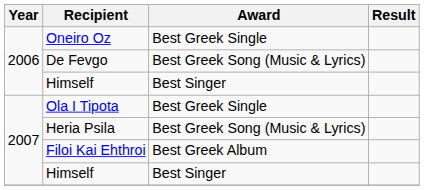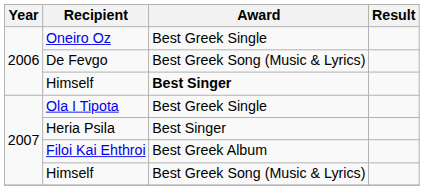2006 / Himself | Award: normal -> bold
Heria Psila | Award: Best Greek Song (Music & Lyrics) -> Best Singer
2007 / Himself | Award: Best Singer -> Best Greek Song (Music & Lyrics)
